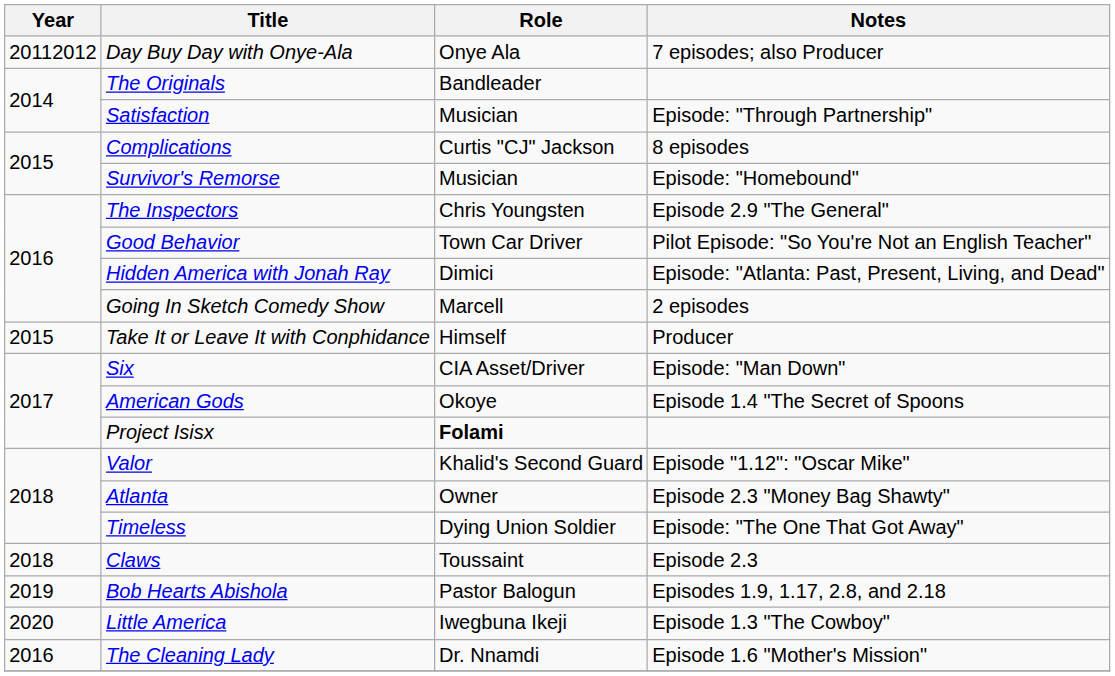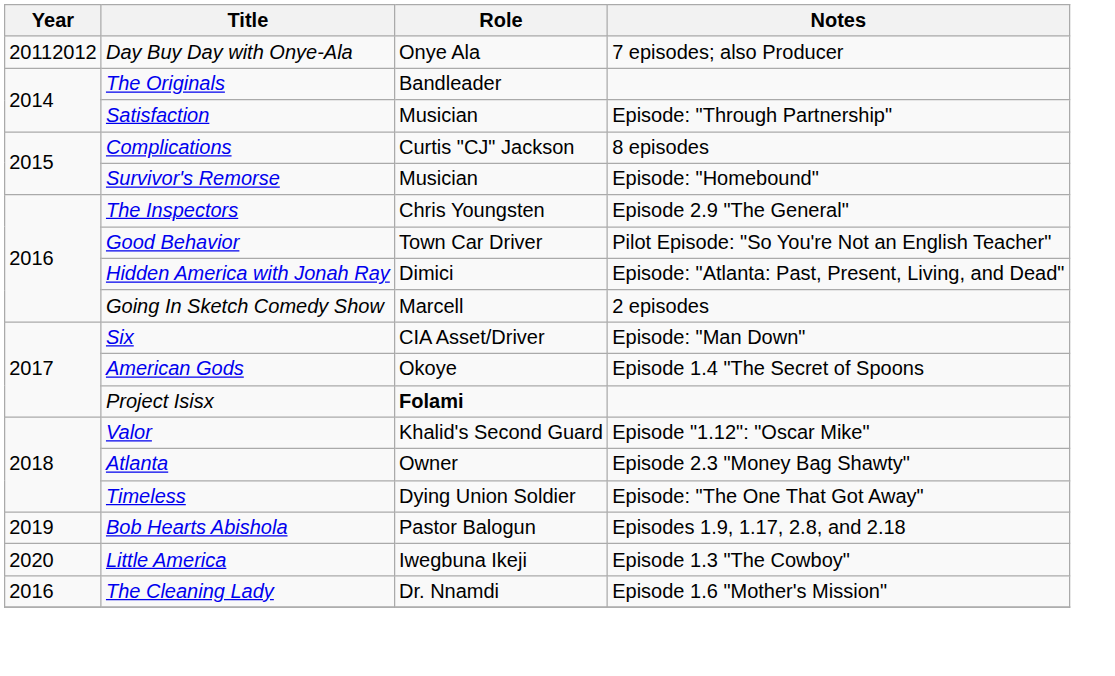- row: 2015 | Take It or Leave It with Conphidance | Himself | Producer
- row: 2018 | Claws | Toussaint | Episode 2.3
